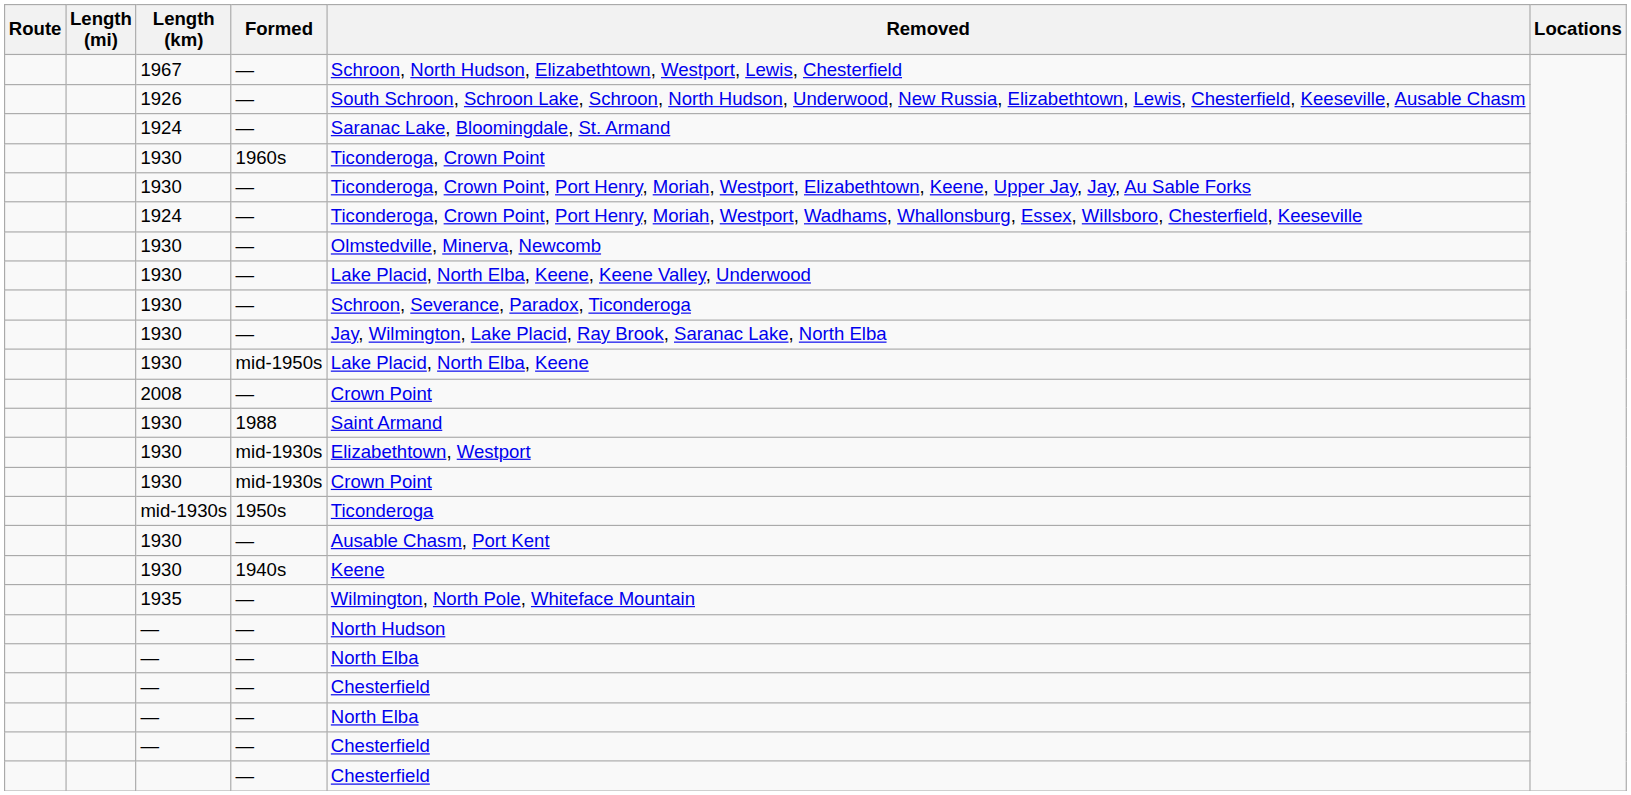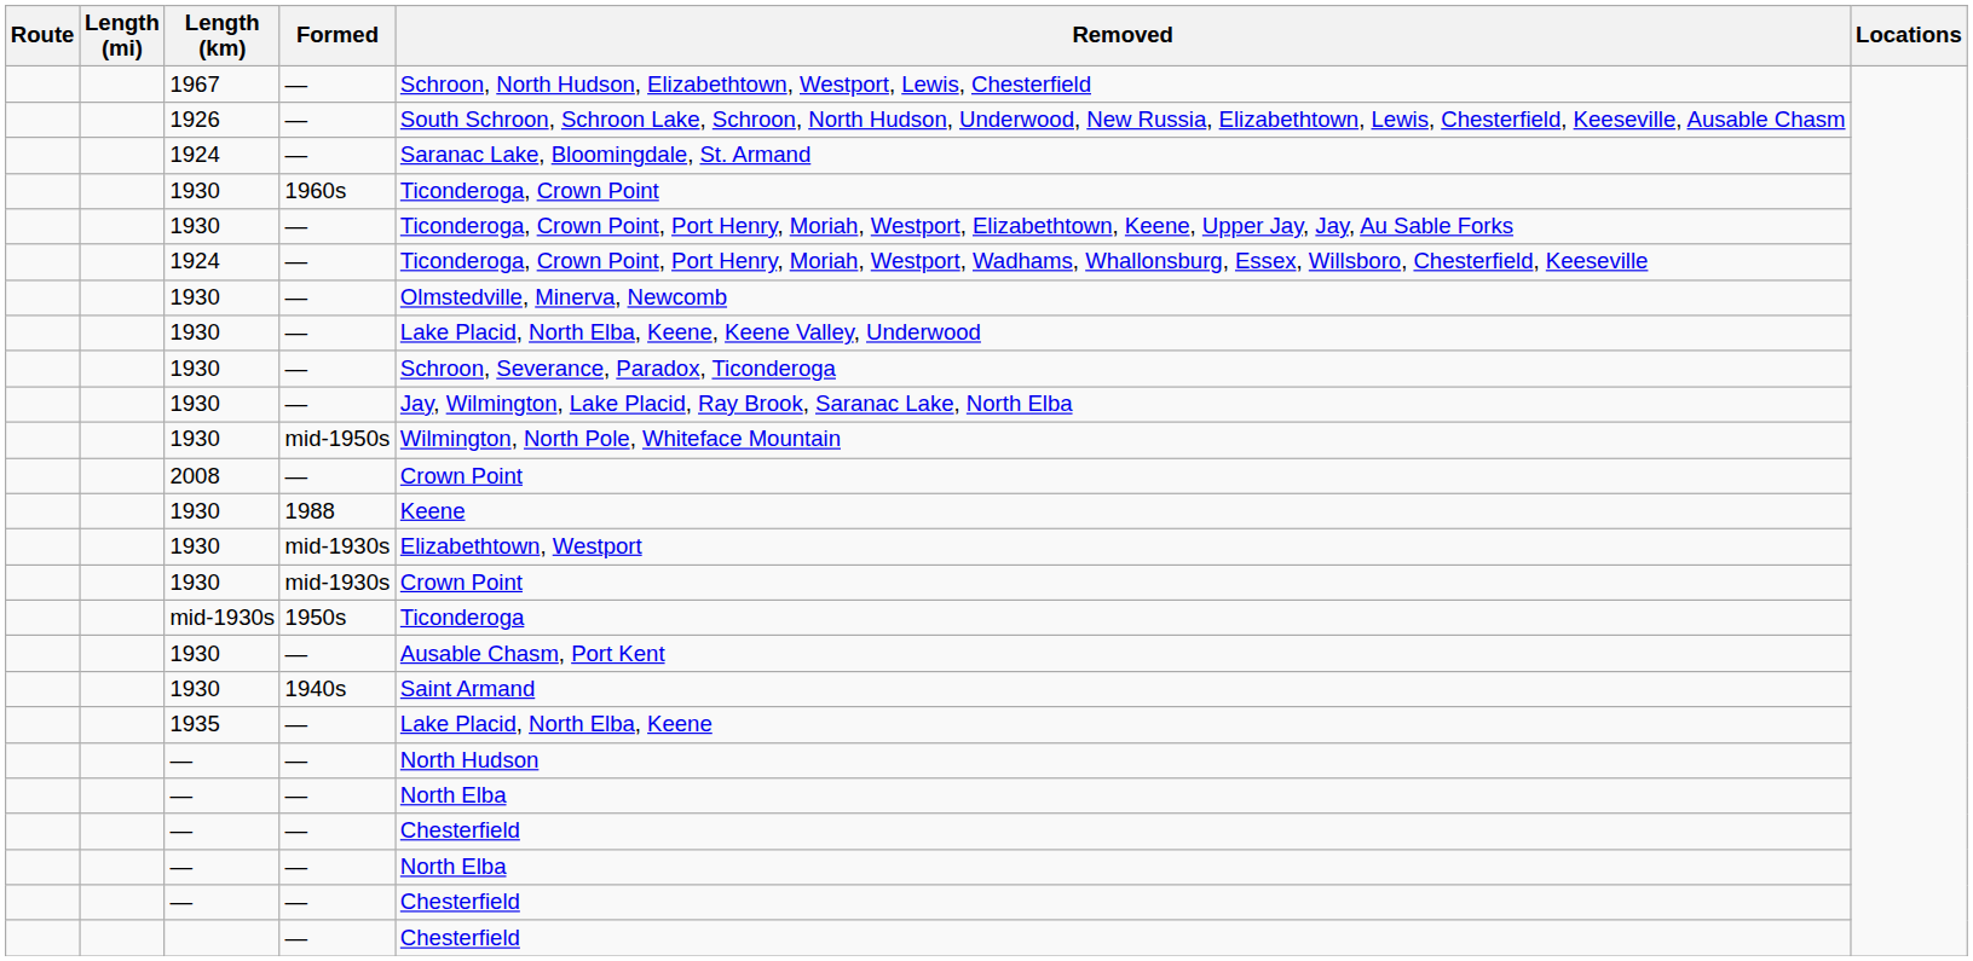1930 / mid-1950s | Removed: Lake Placid, North Elba, Keene -> Wilmington, North Pole, Whiteface Mountain
1930 / 1988 | Removed: Saint Armand -> Keene
1930 / 1940s | Removed: Keene -> Saint Armand
1935 | Removed: Wilmington, North Pole, Whiteface Mountain -> Lake Placid, North Elba, Keene
